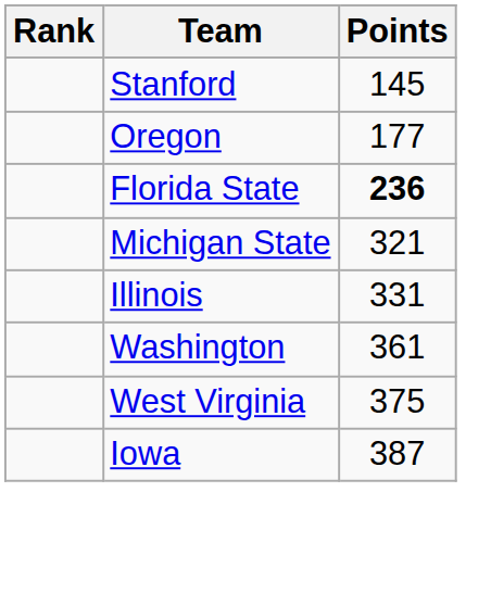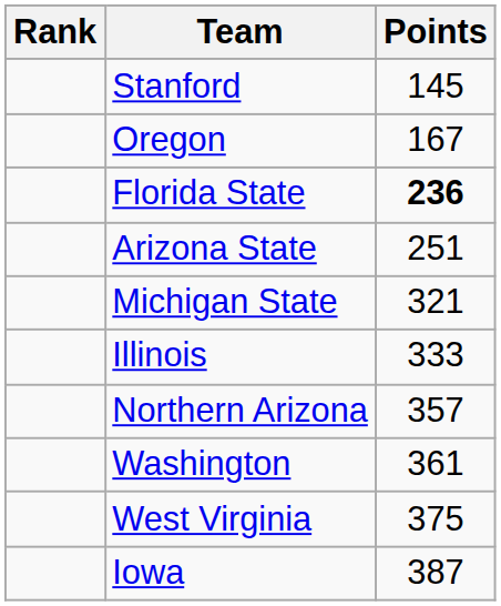Oregon | Points: 177 -> 167
+ row: Arizona State | 251
Illinois | Points: 331 -> 333
+ row: Northern Arizona | 357
